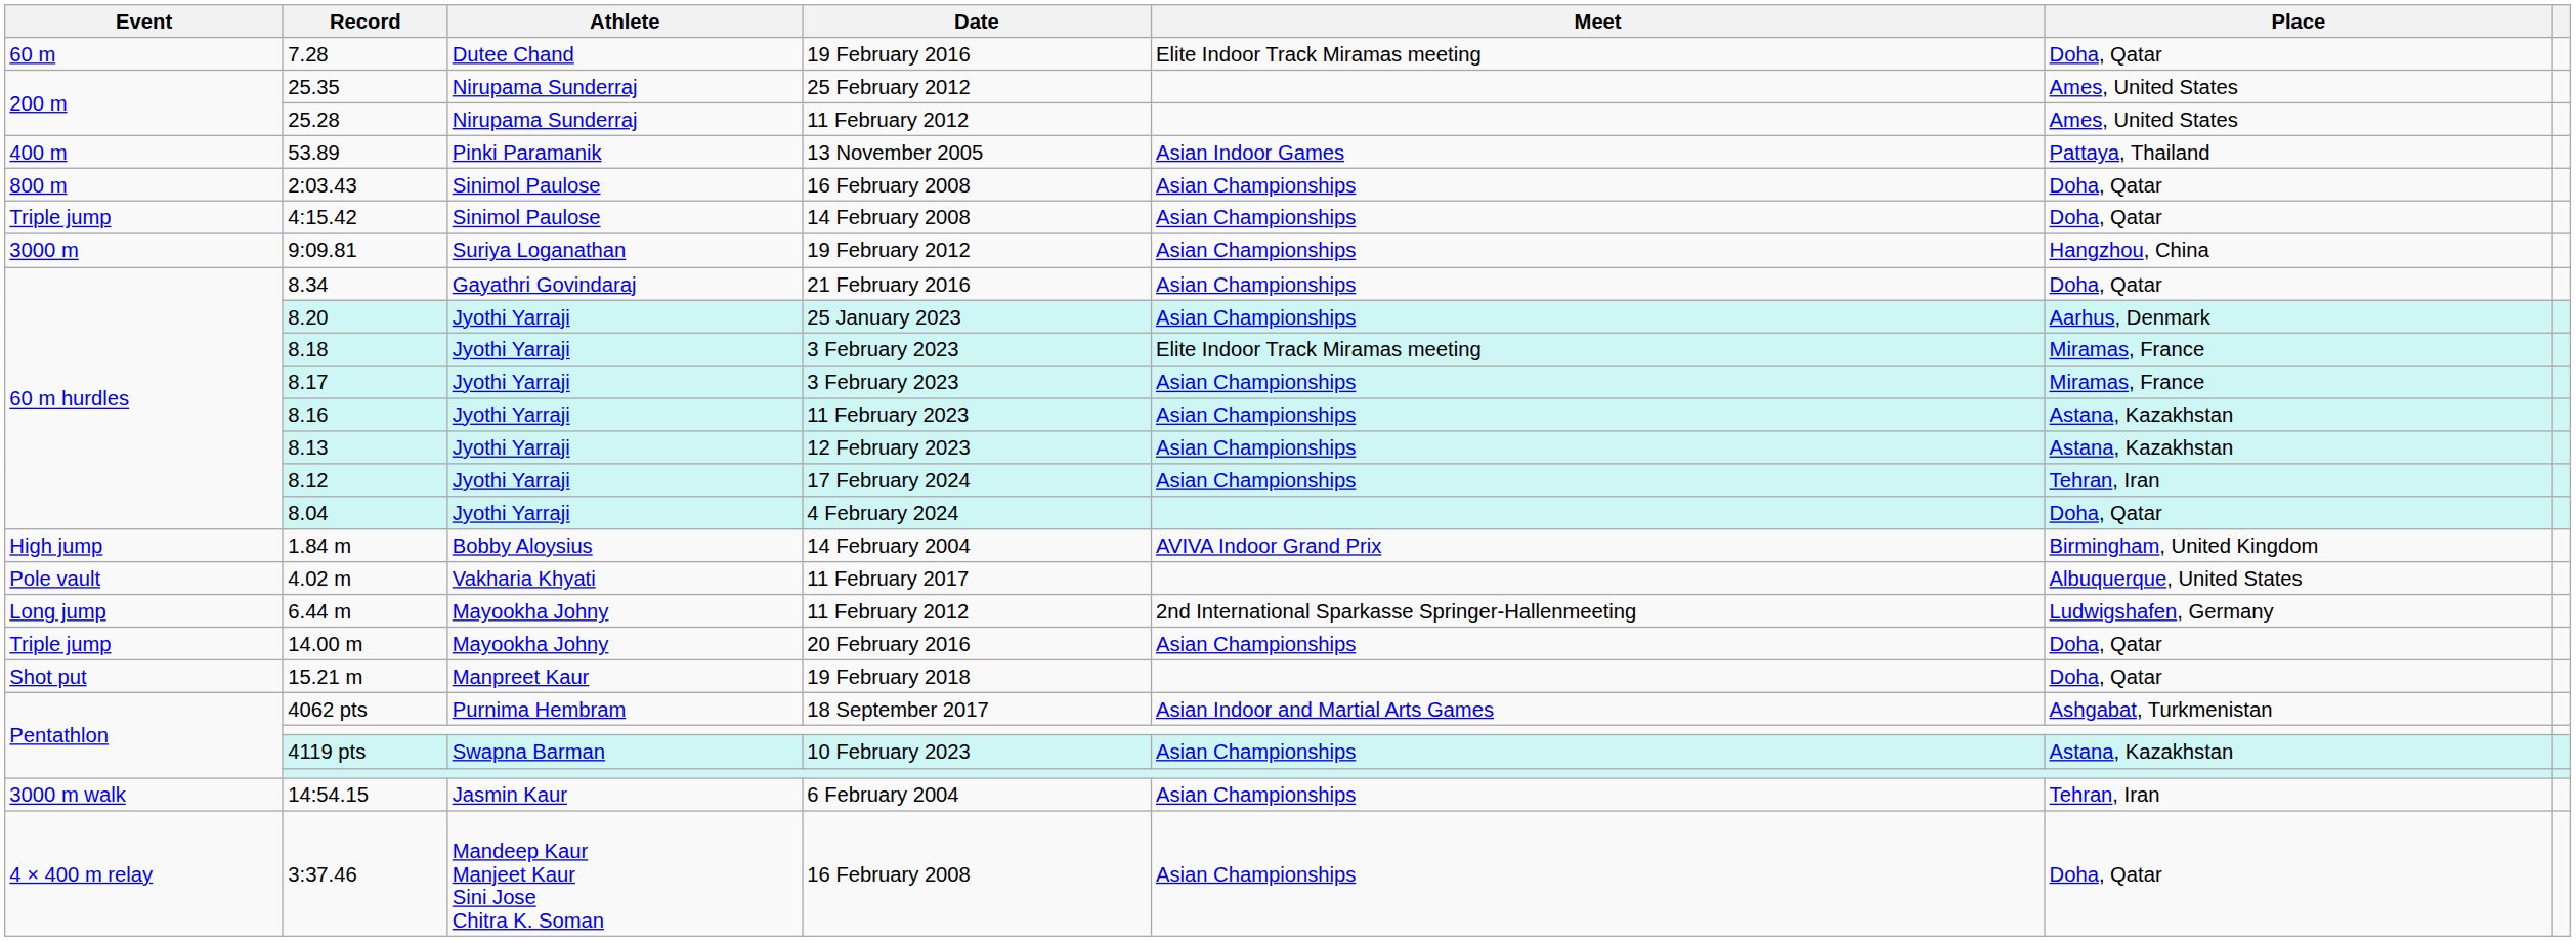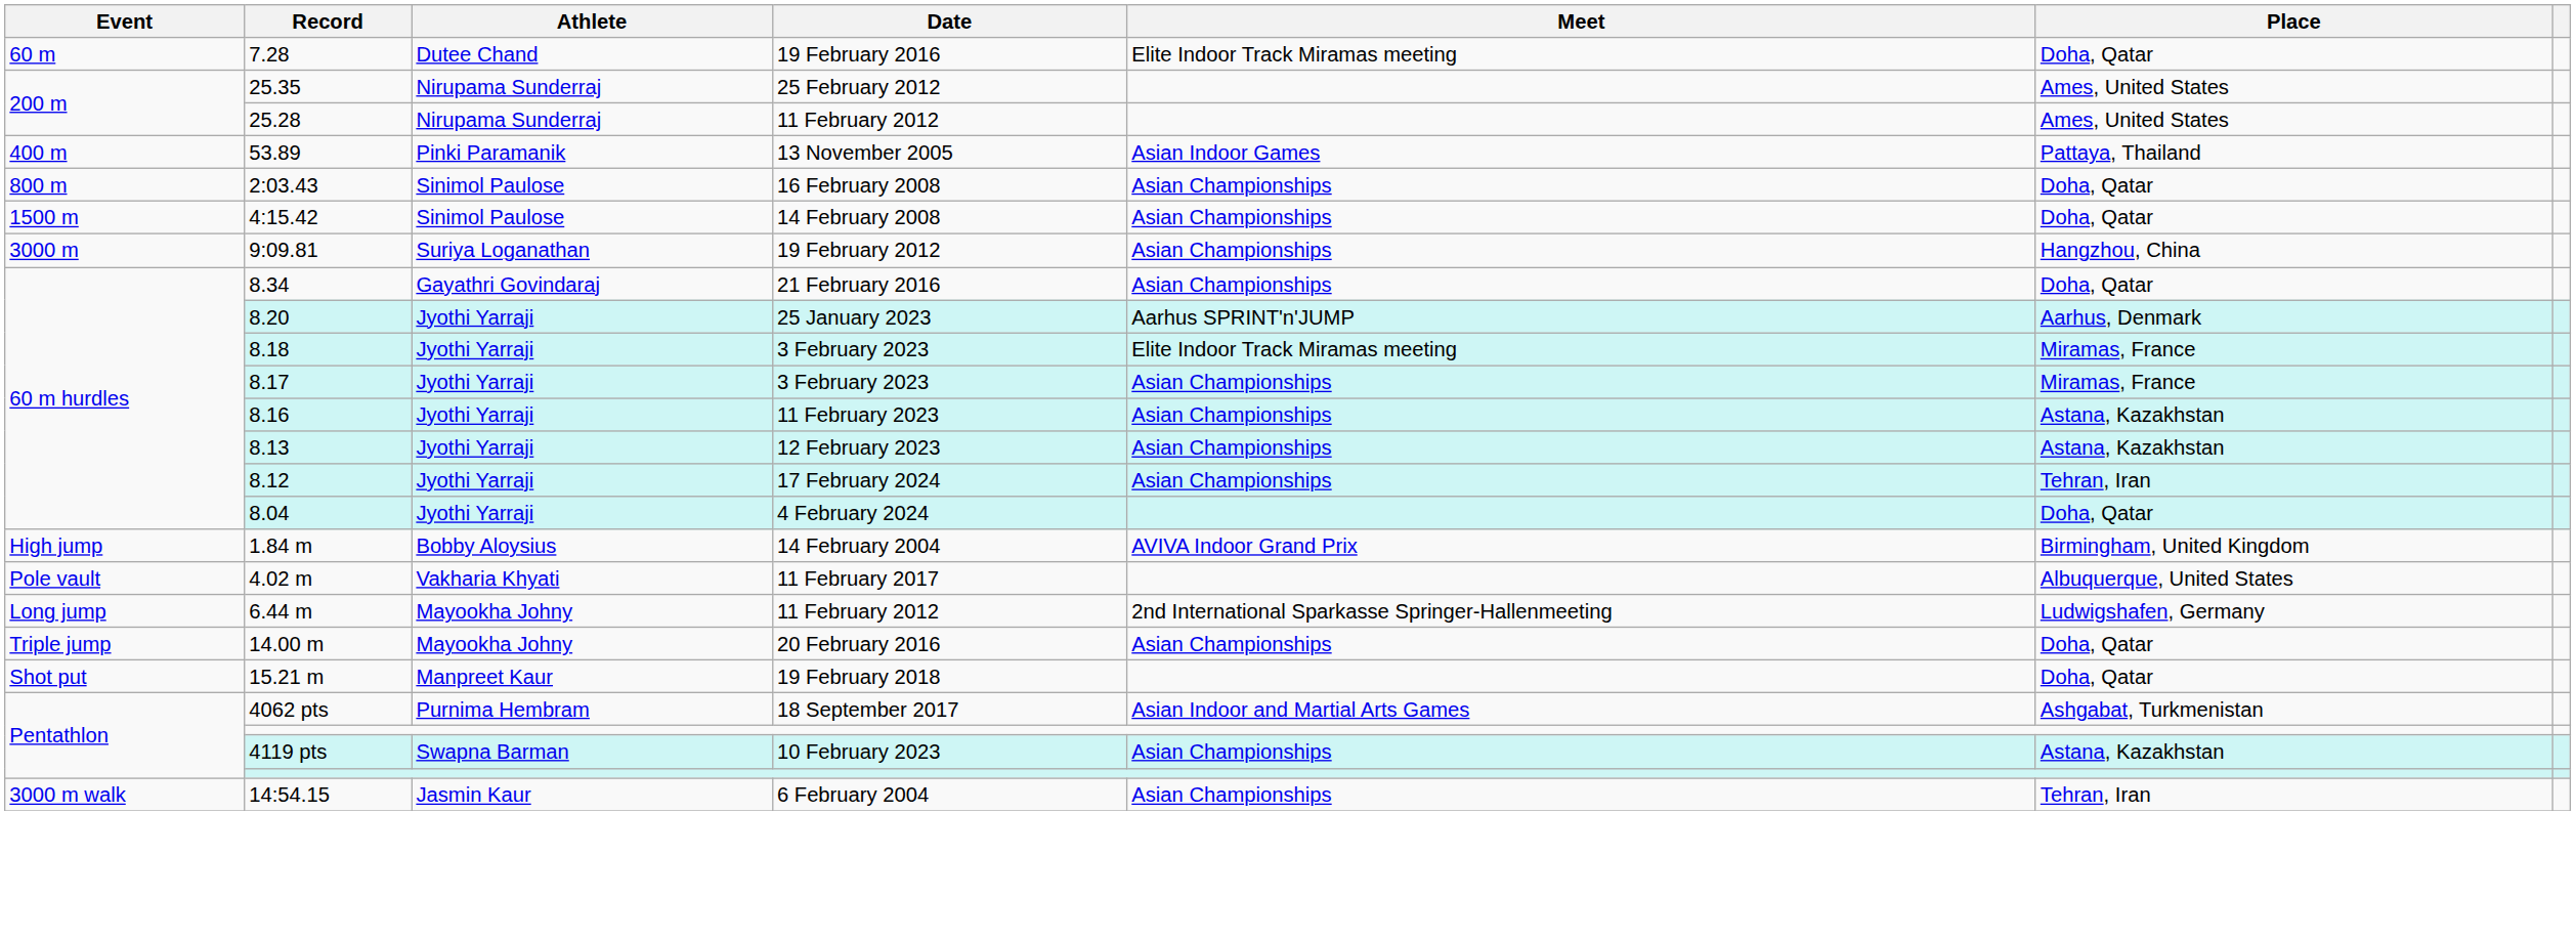4:15.42 | Event: Triple jump -> 1500 m
8.20 | Meet: Asian Championships -> Aarhus SPRINT'n'JUMP
- row: 4 × 400 m relay | 3:37.46 | Mandeep Kaur Manjeet Kaur Sini Jose Chitra K. Soman | 16 February 2008 | Asian Championships | Doha, Qatar
